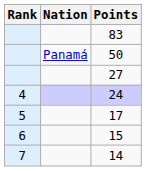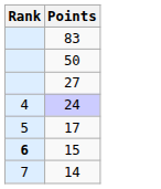- column: Nation | Panamá
15 | Rank: normal -> bold
